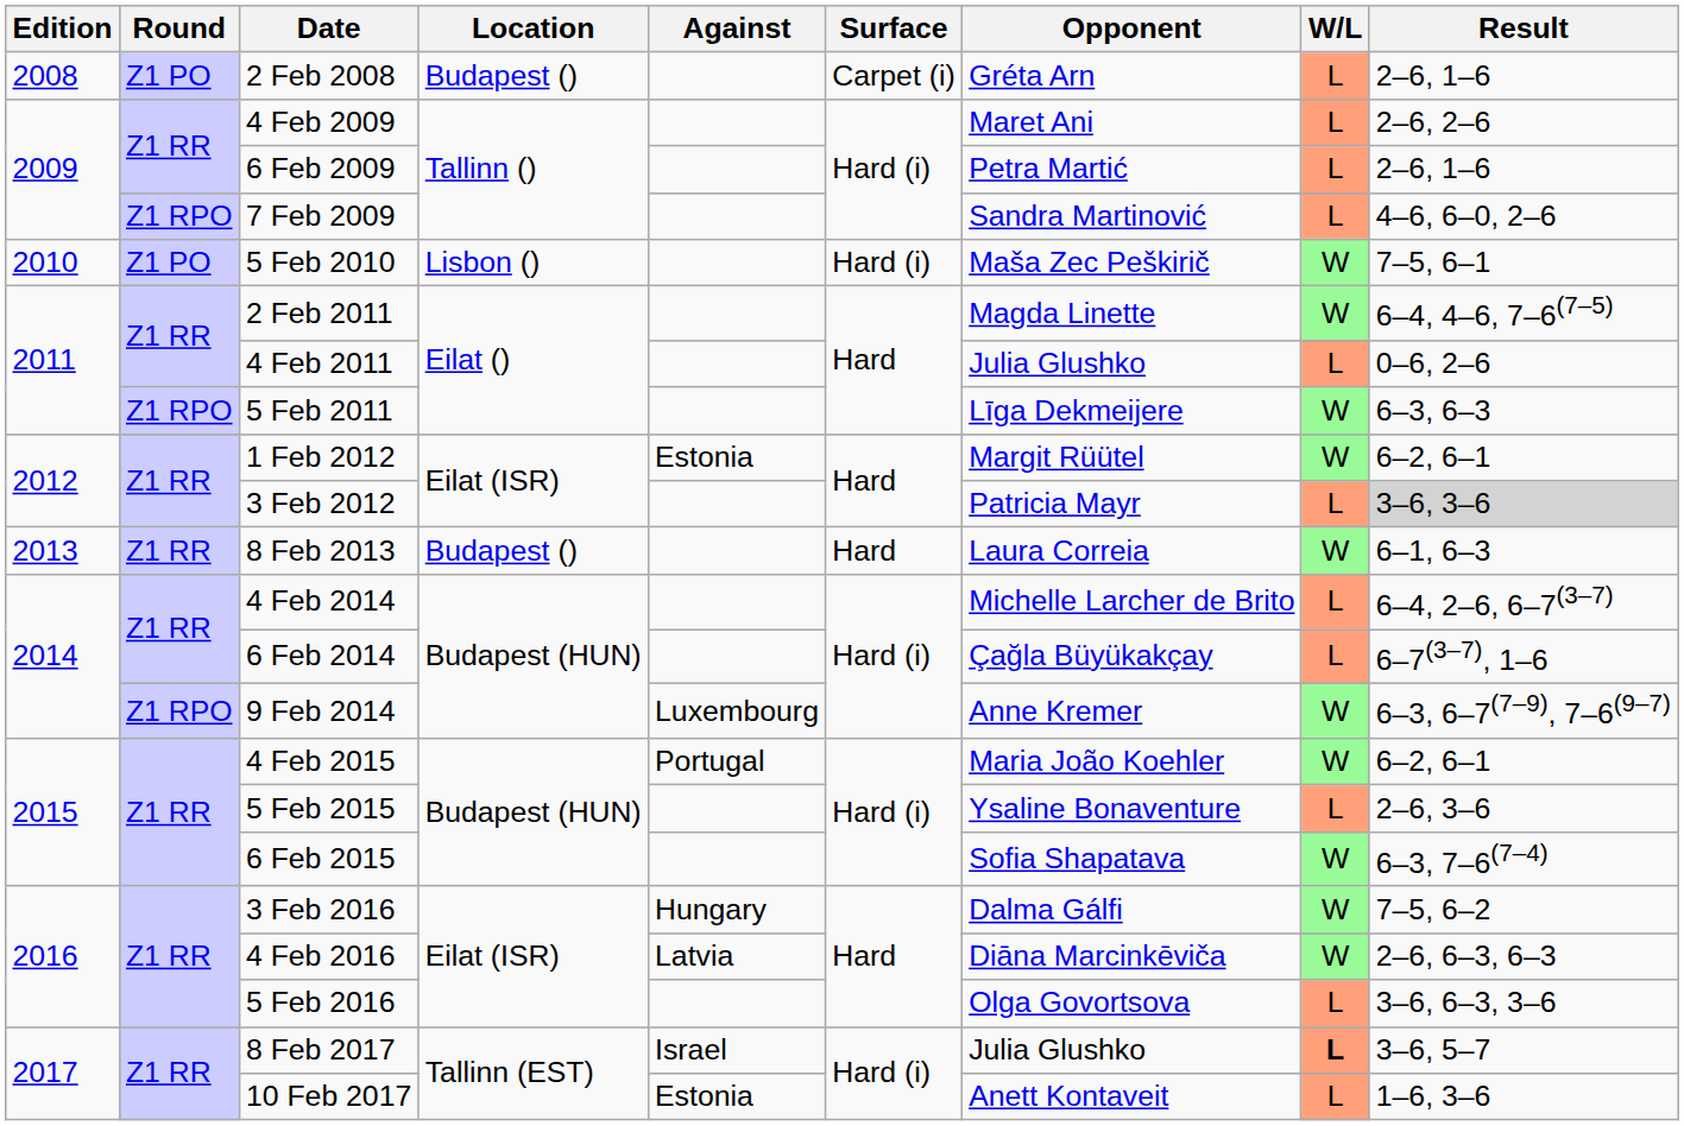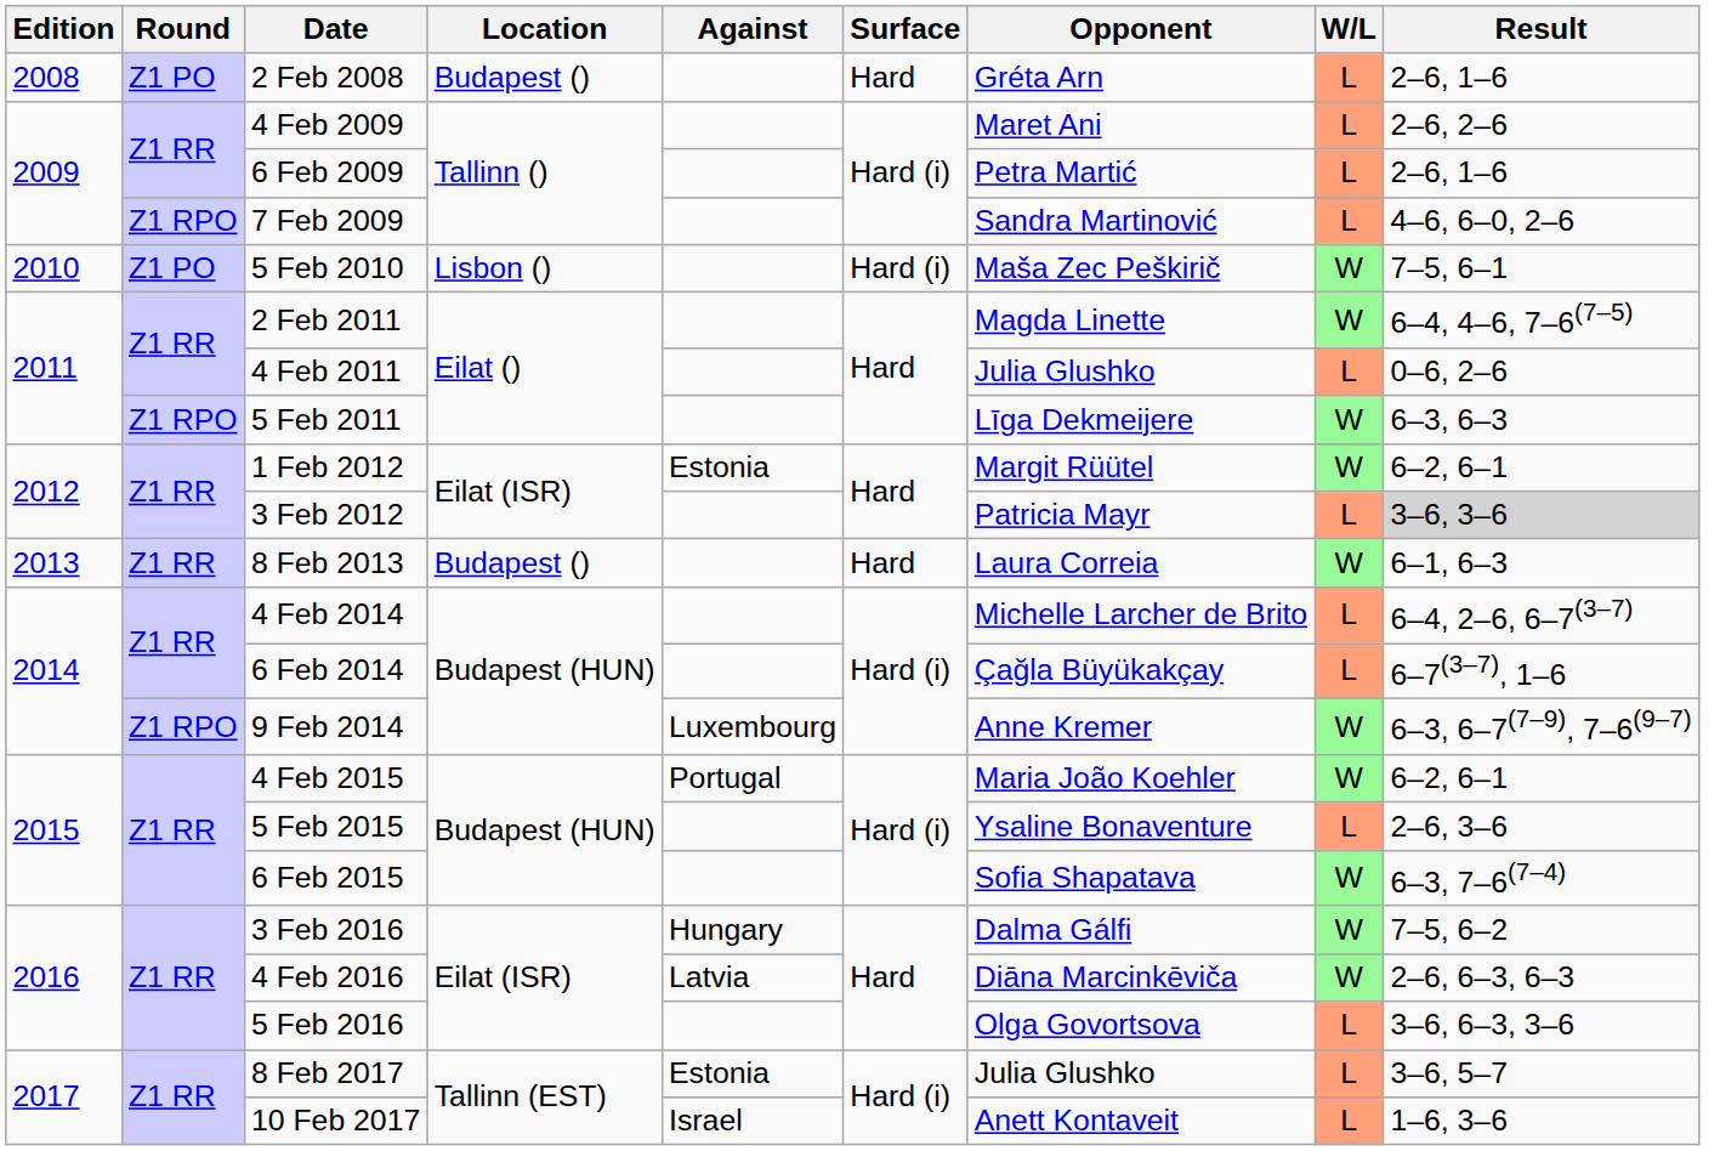2 Feb 2008 | Surface: Carpet (i) -> Hard
8 Feb 2017 | Against: Israel -> Estonia
8 Feb 2017 | W/L: bold -> normal
10 Feb 2017 | Against: Estonia -> Israel
